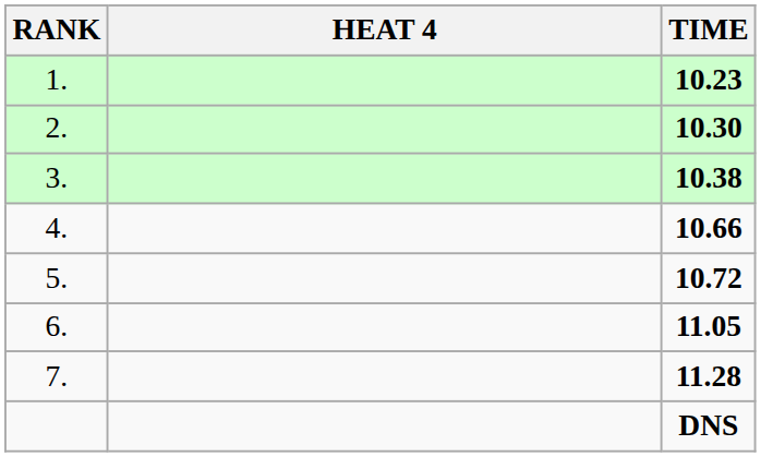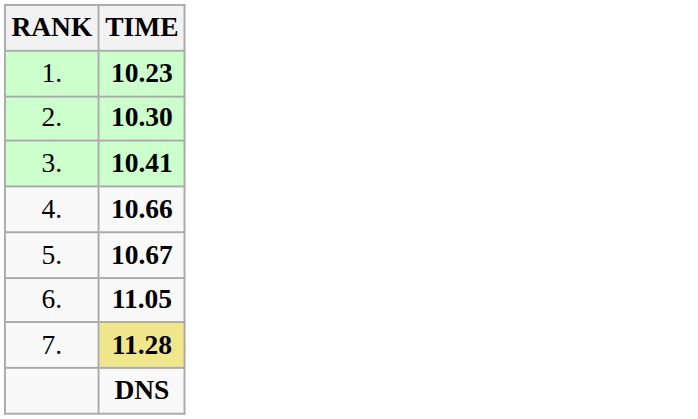- column: HEAT 4
3. | TIME: 10.38 -> 10.41
5. | TIME: 10.72 -> 10.67
7. | TIME: no background -> khaki background
